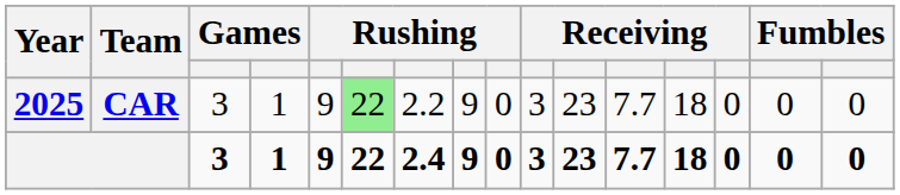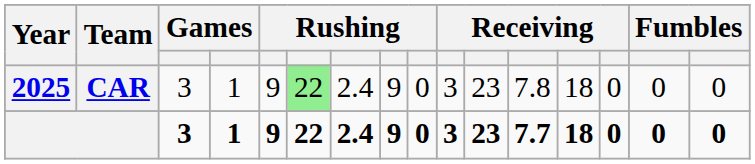CAR | column 7: 2.2 -> 2.4
CAR | column 12: 7.7 -> 7.8
